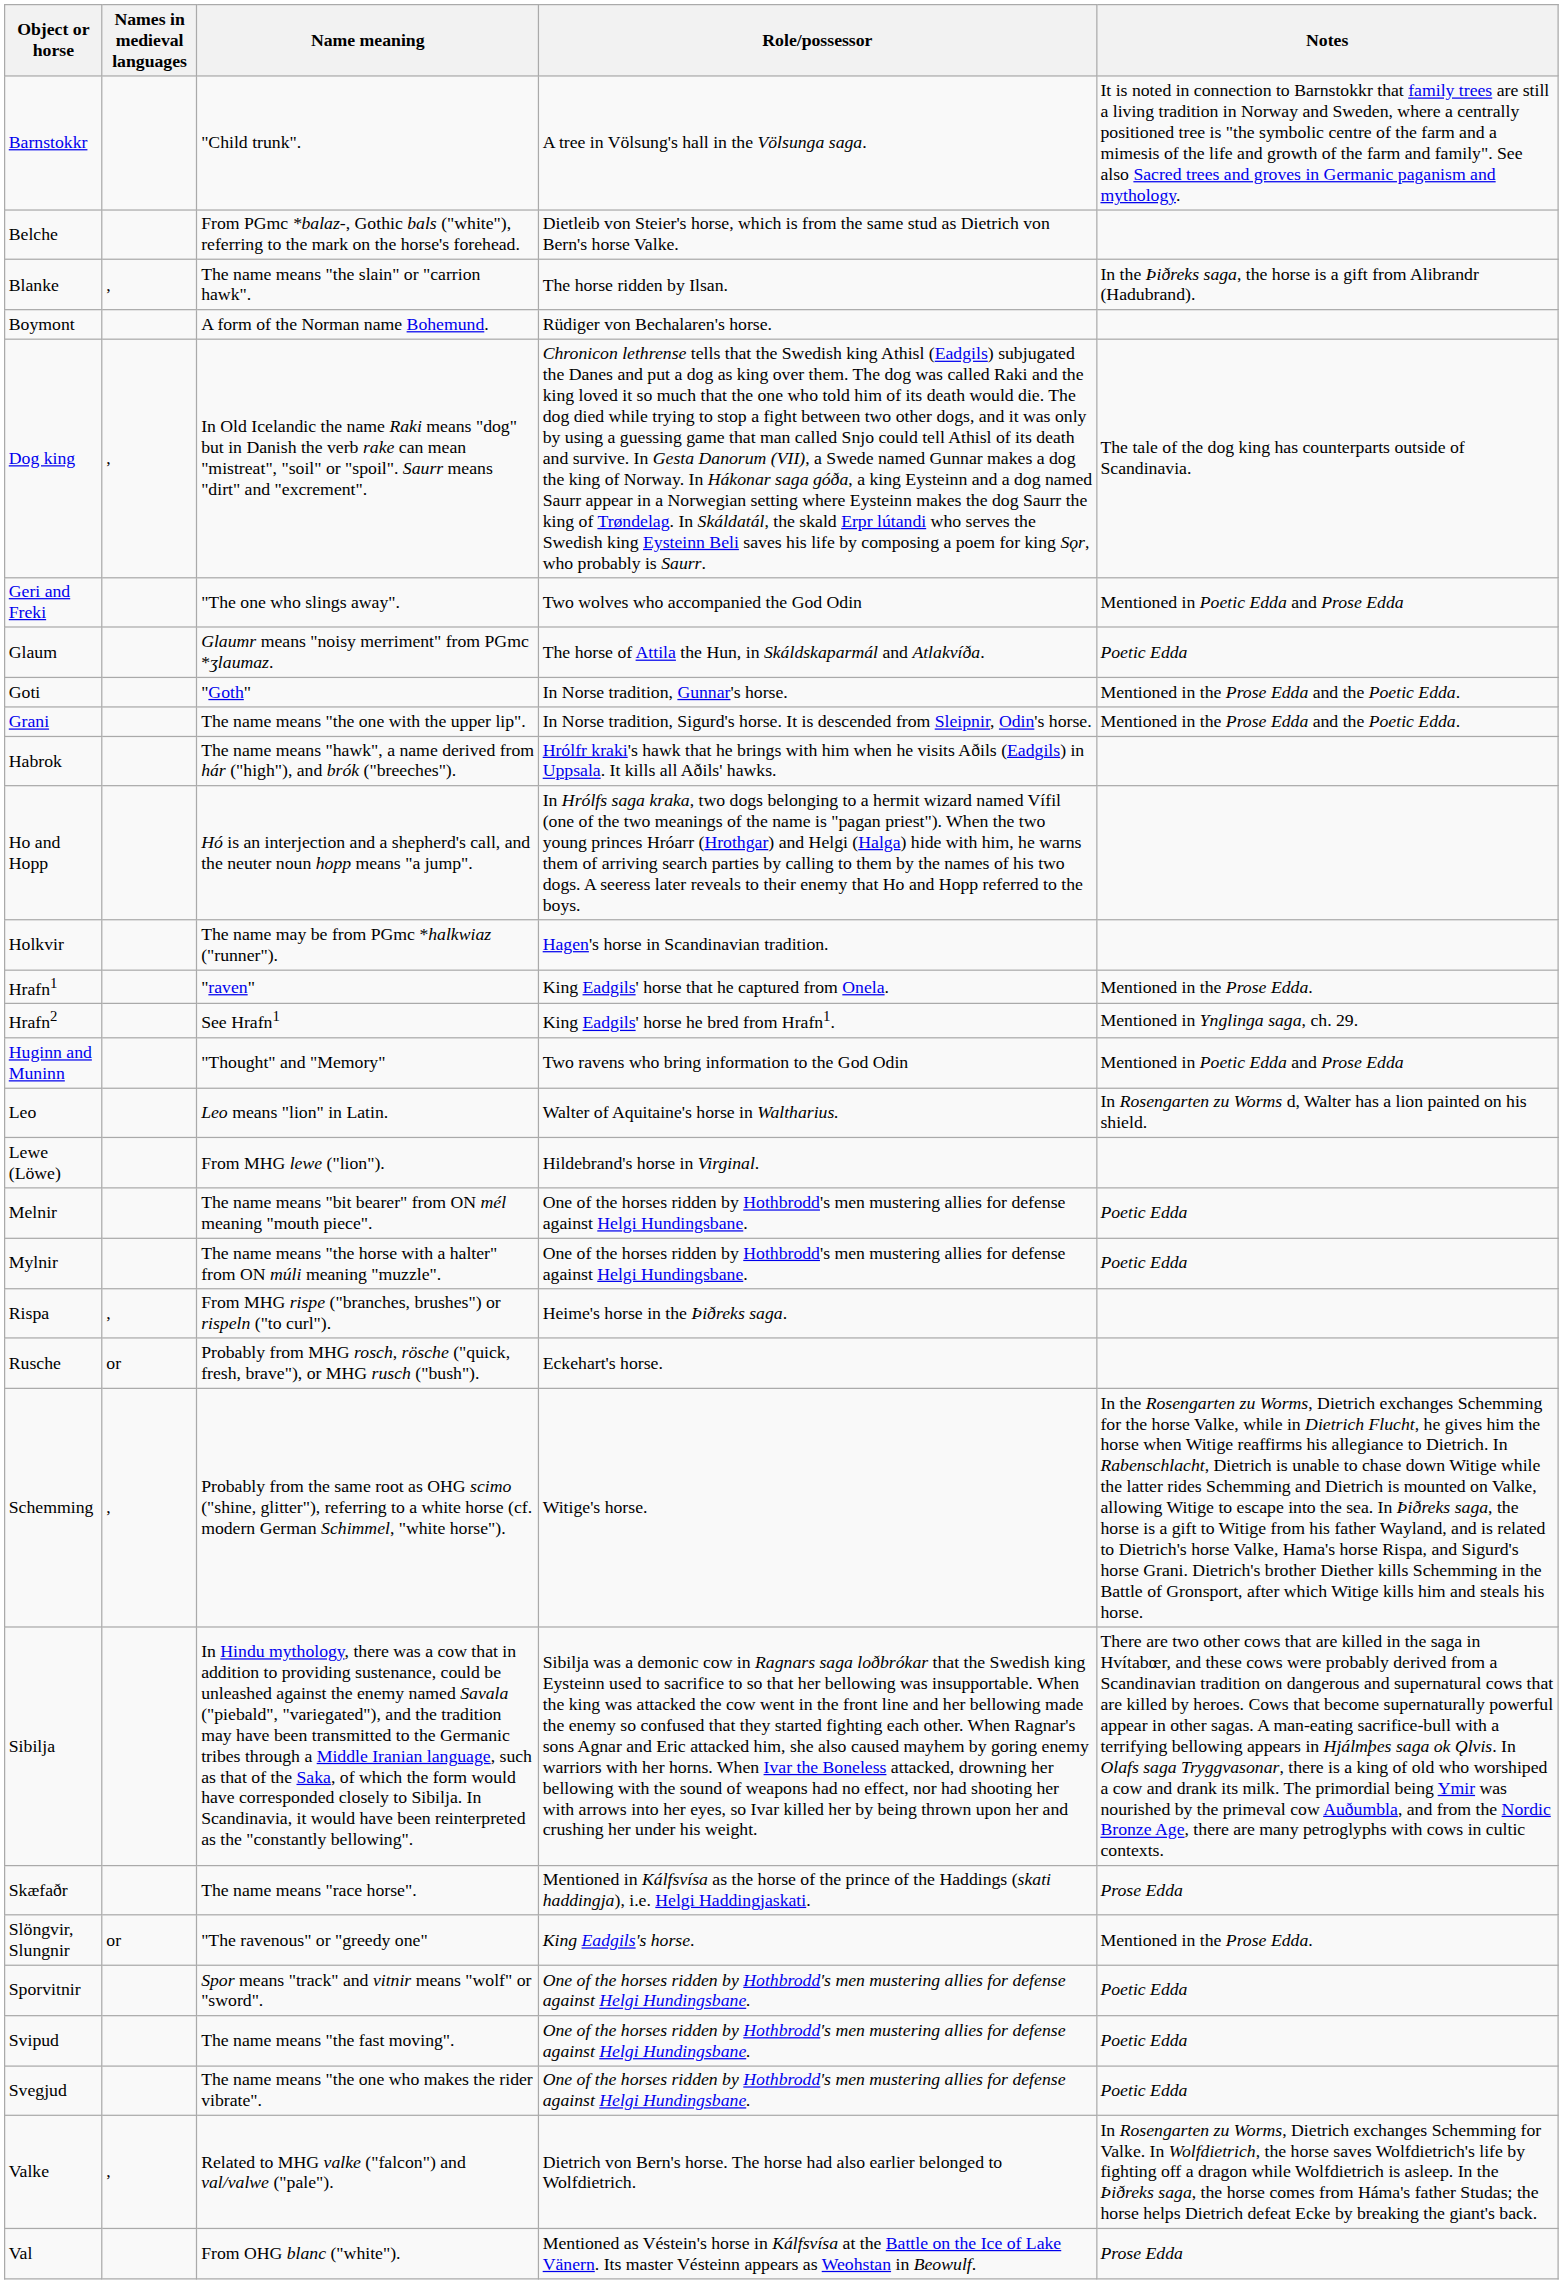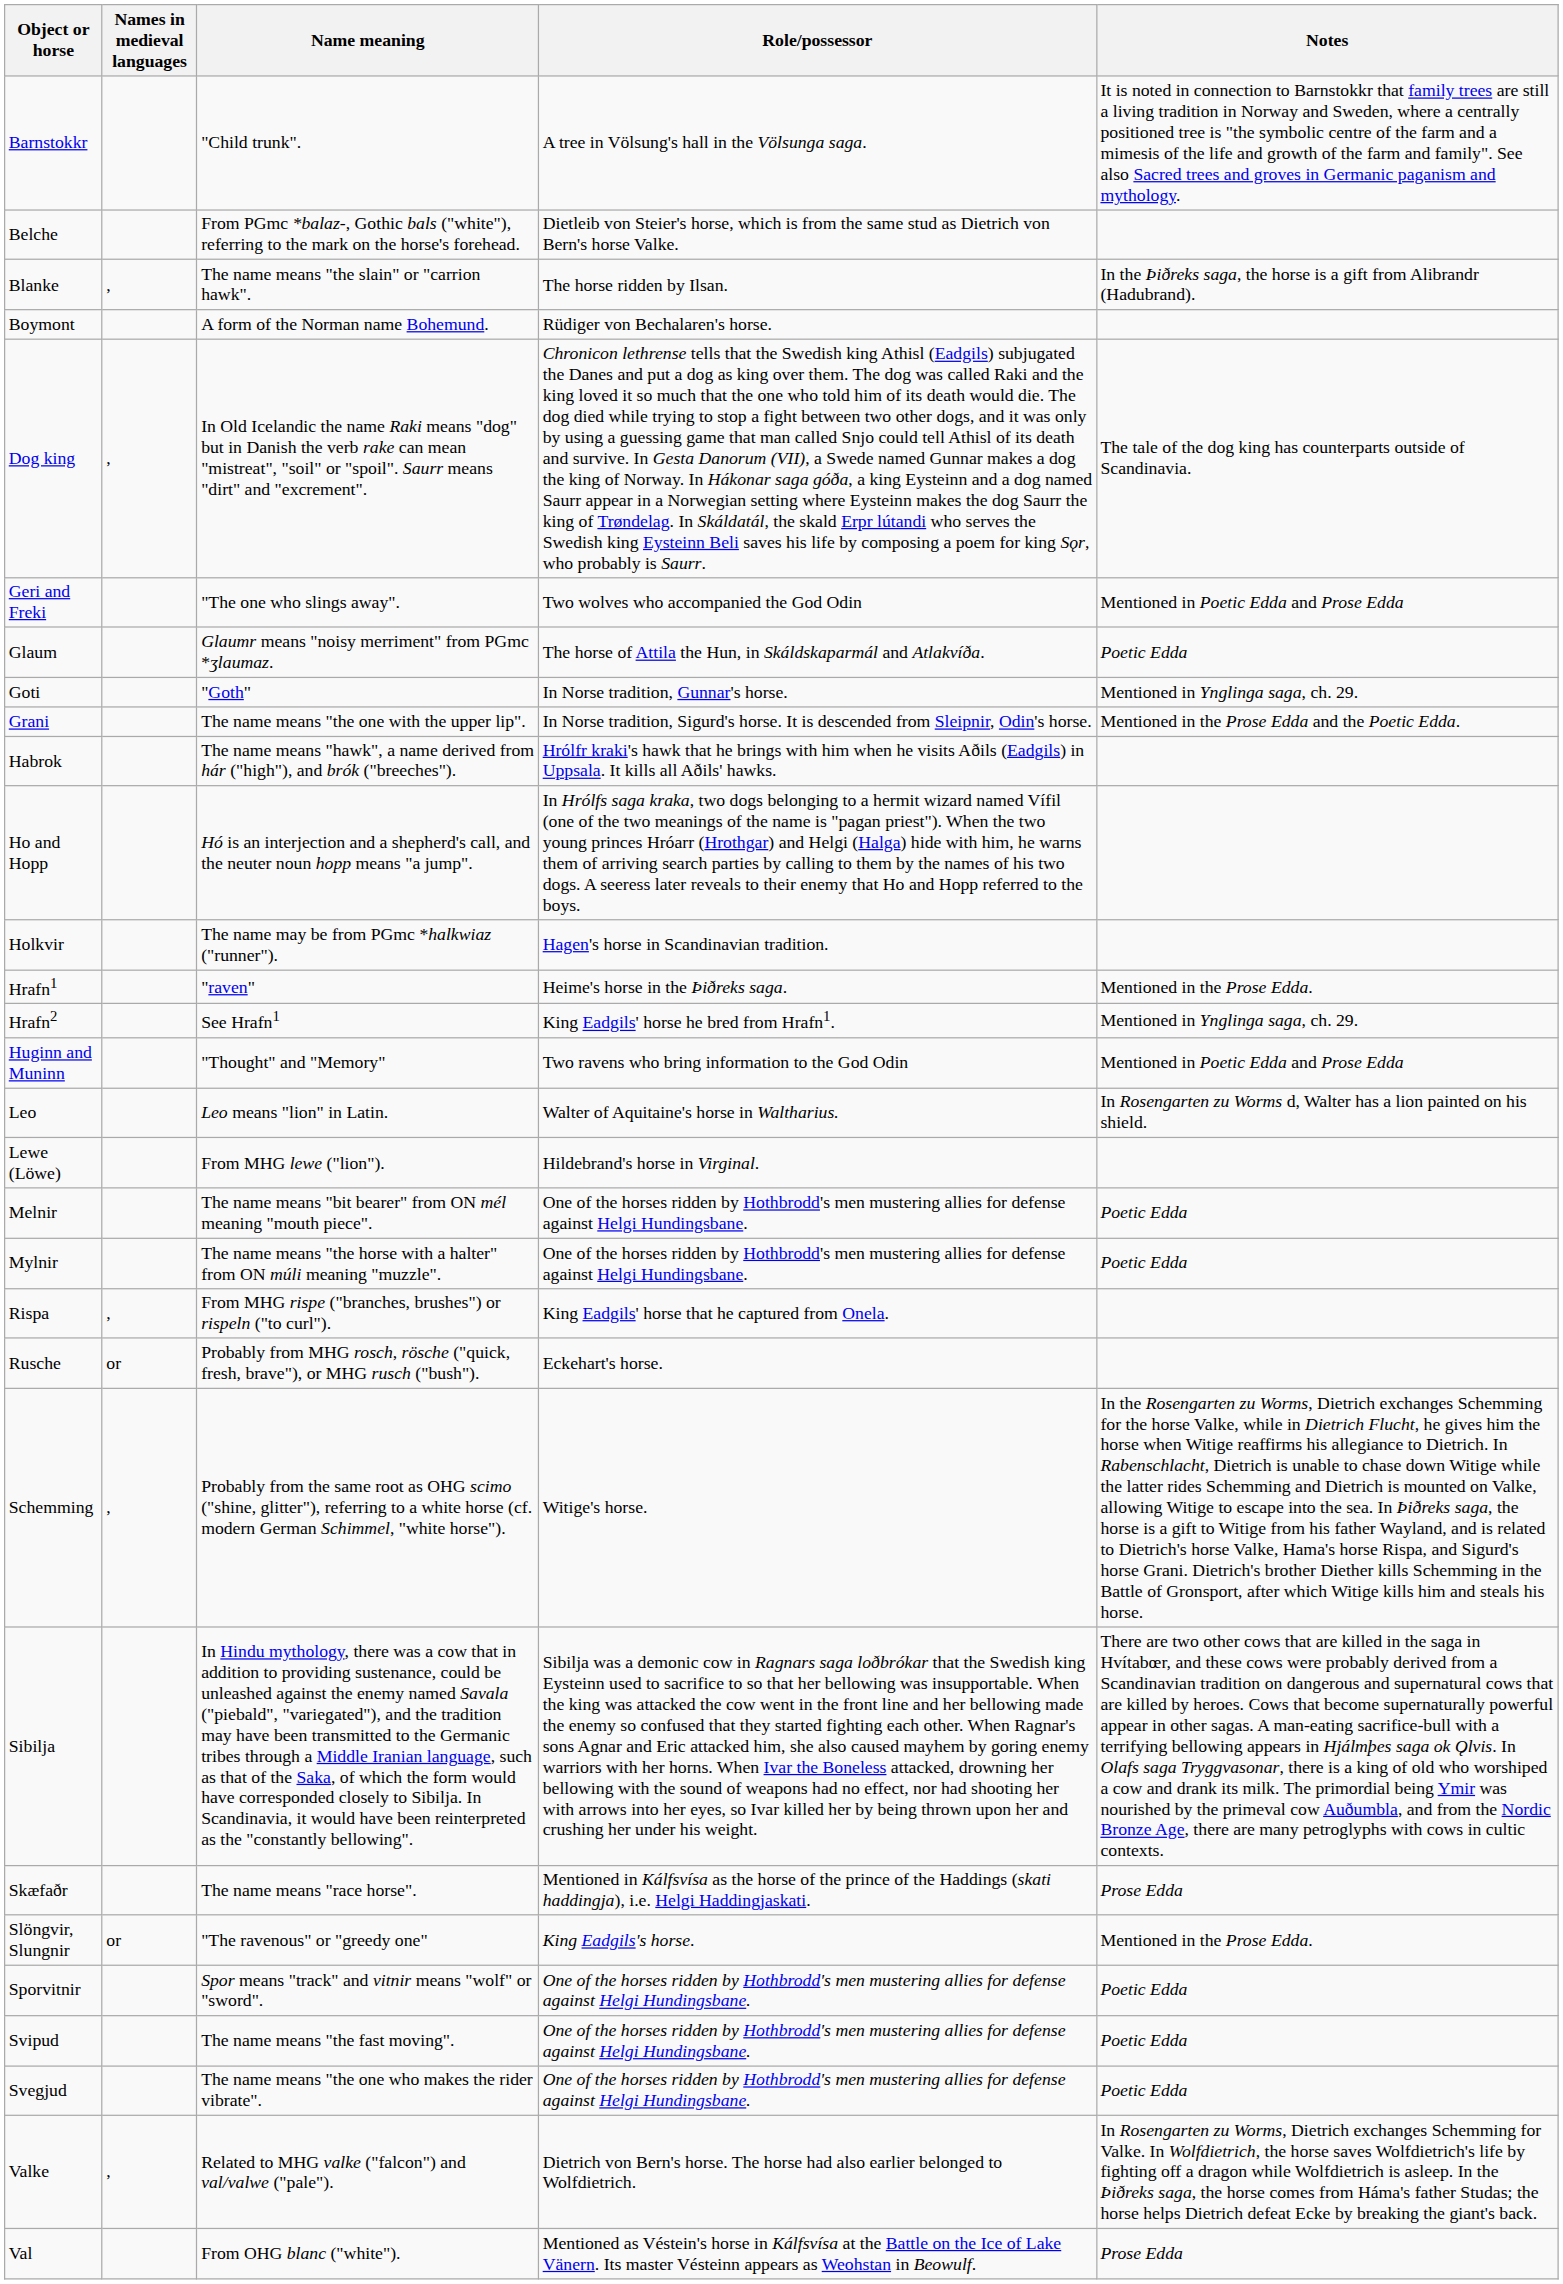Goti | Notes: Mentioned in the Prose Edda and the Poetic Edda. -> Mentioned in Ynglinga saga, ch. 29.
Hrafn1 | Role/possessor: King Eadgils' horse that he captured from Onela. -> Heime's horse in the Þiðreks saga.
Rispa | Role/possessor: Heime's horse in the Þiðreks saga. -> King Eadgils' horse that he captured from Onela.
